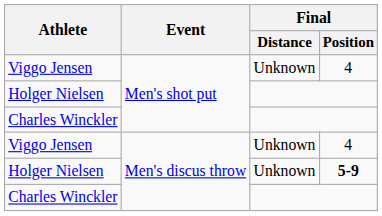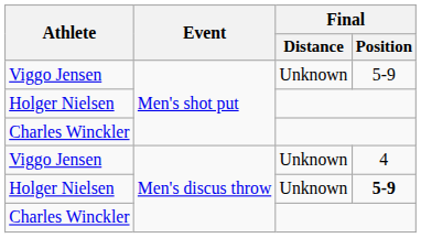Viggo Jensen / Men's shot put | Final / Position: 4 -> 5-9
